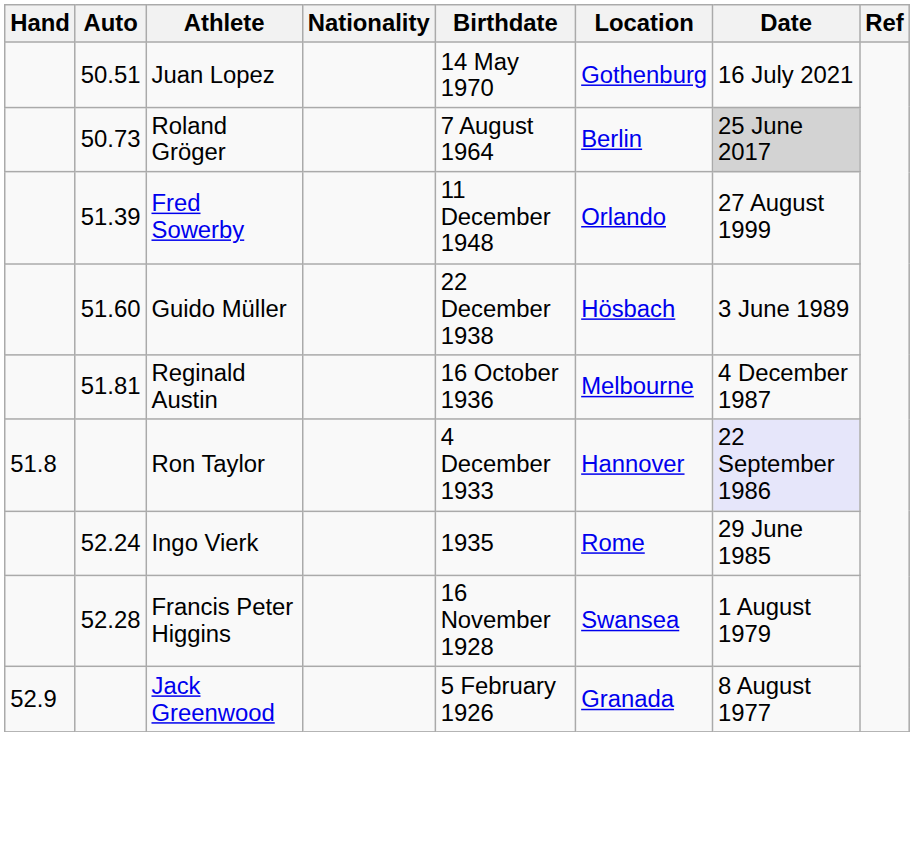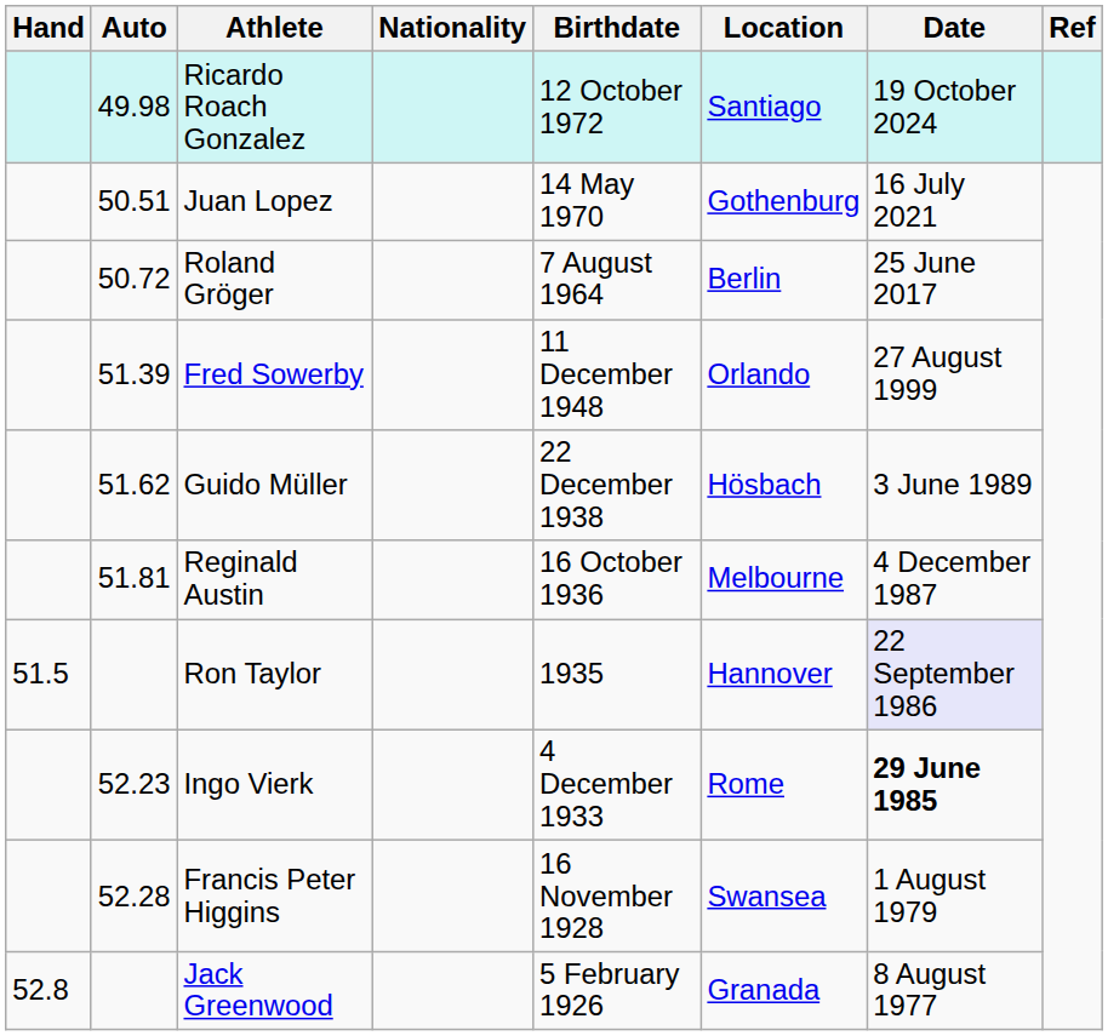+ row: 49.98 | Ricardo Roach Gonzalez | 12 October 1972 | Santiago | 19 October 2024
Roland Gröger | Auto: 50.73 -> 50.72
Roland Gröger | Date: lightgrey background -> no background
Guido Müller | Auto: 51.60 -> 51.62
Ron Taylor | Hand: 51.8 -> 51.5
Ron Taylor | Birthdate: 4 December 1933 -> 1935
Ingo Vierk | Auto: 52.24 -> 52.23
Ingo Vierk | Birthdate: 1935 -> 4 December 1933
Ingo Vierk | Date: normal -> bold
Jack Greenwood | Hand: 52.9 -> 52.8
